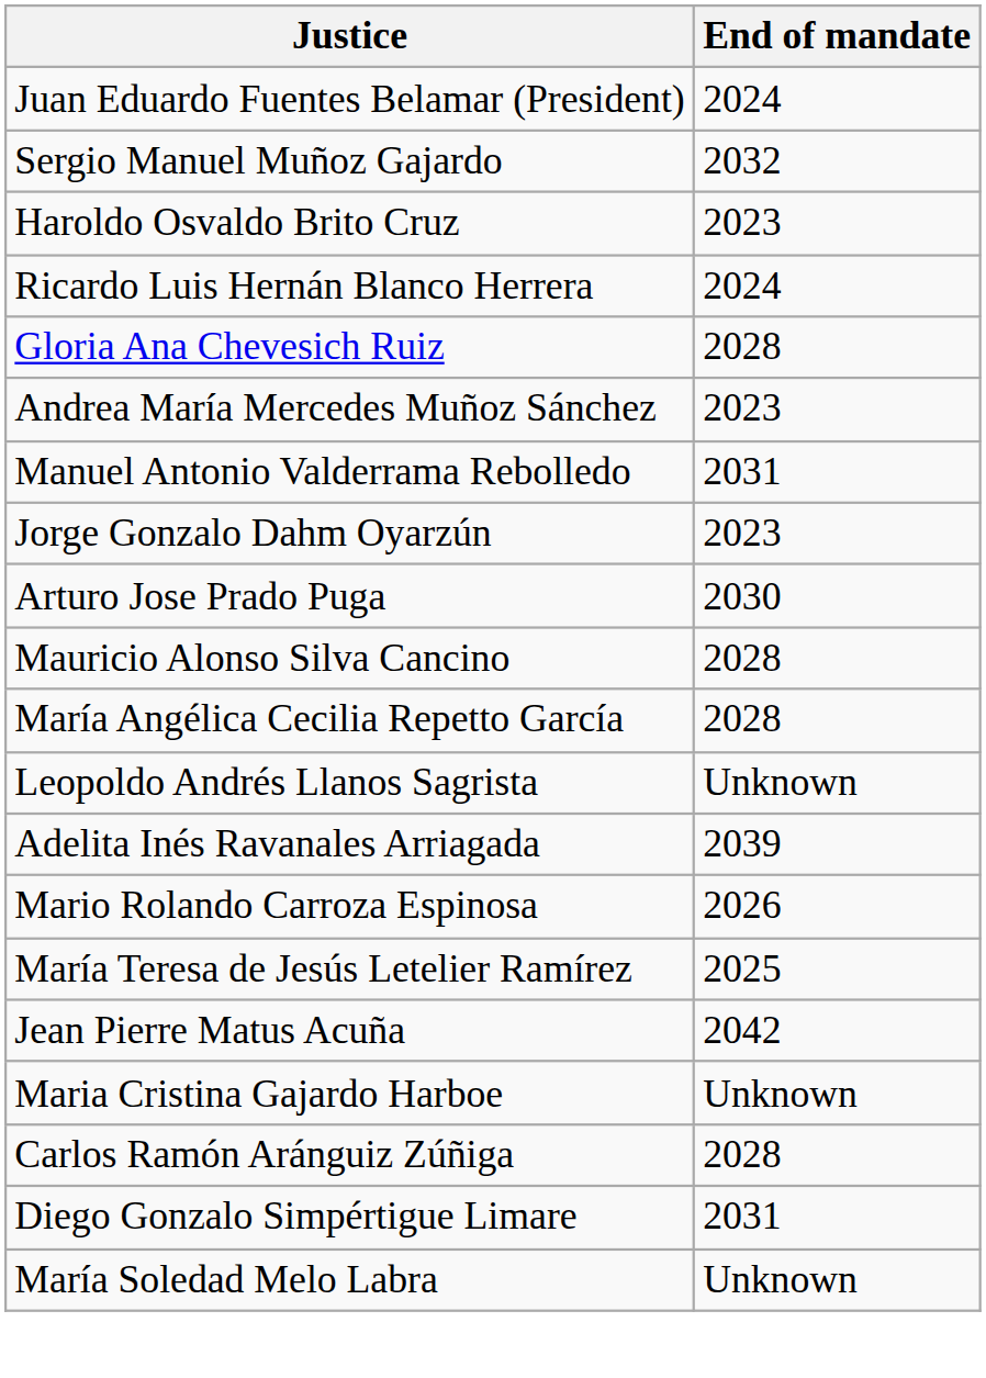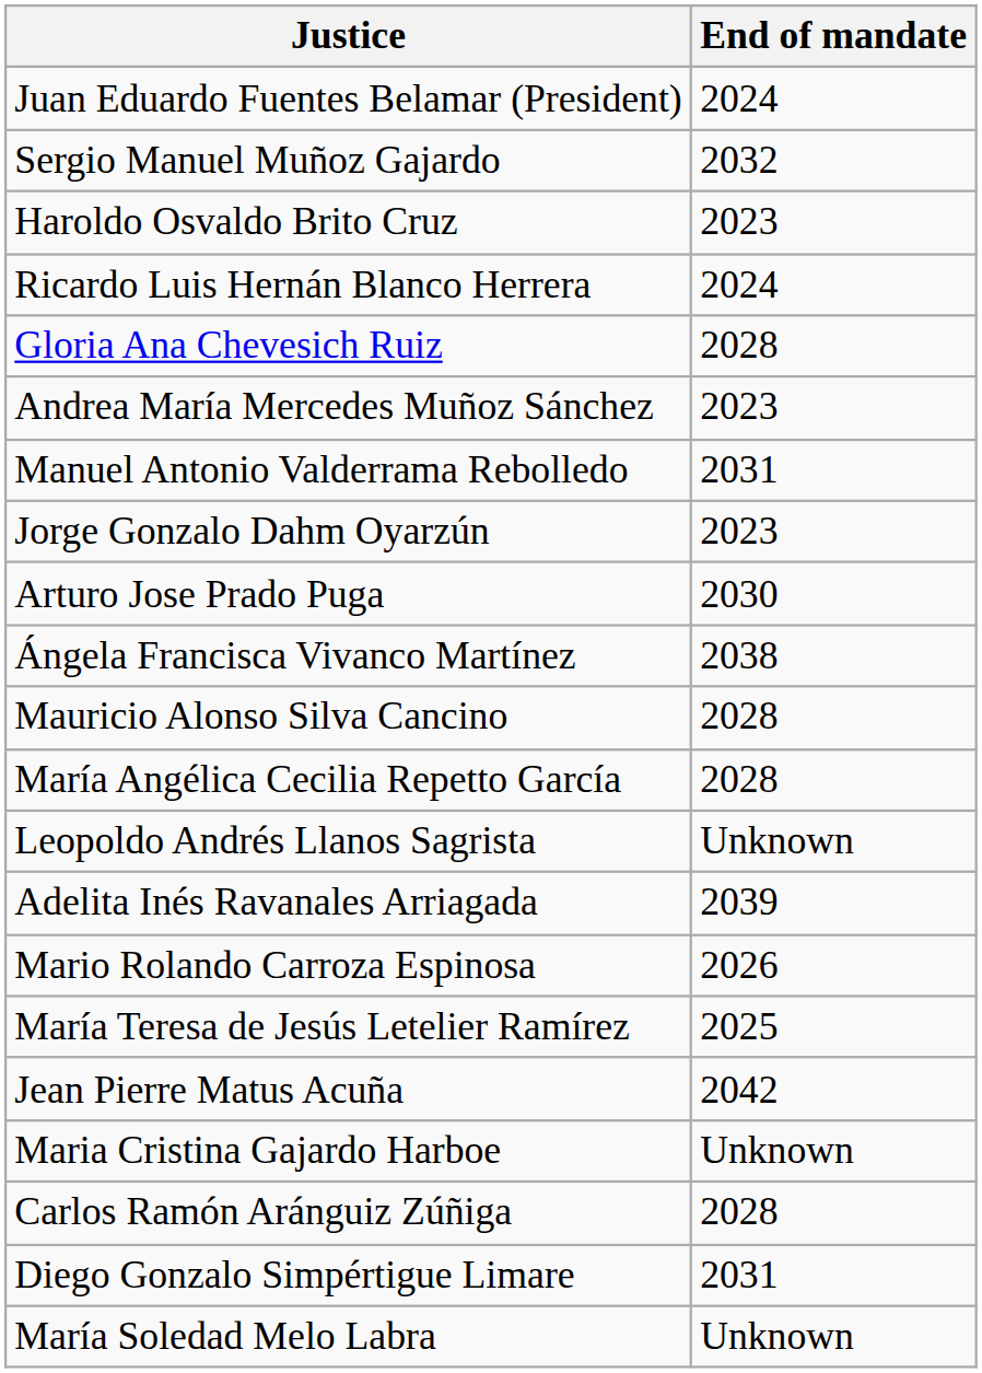+ row: Ángela Francisca Vivanco Martínez | 2038
